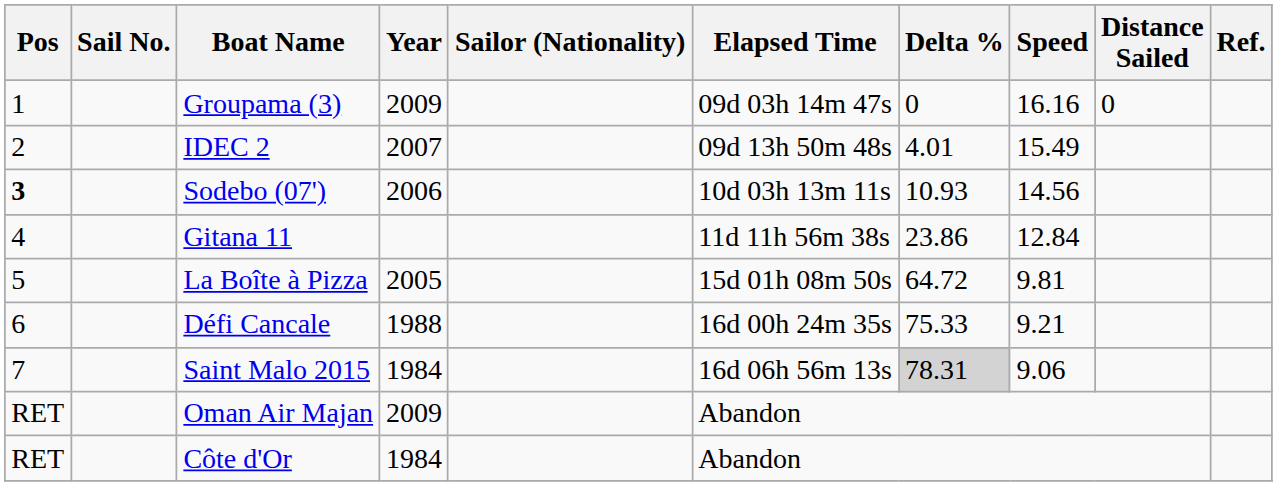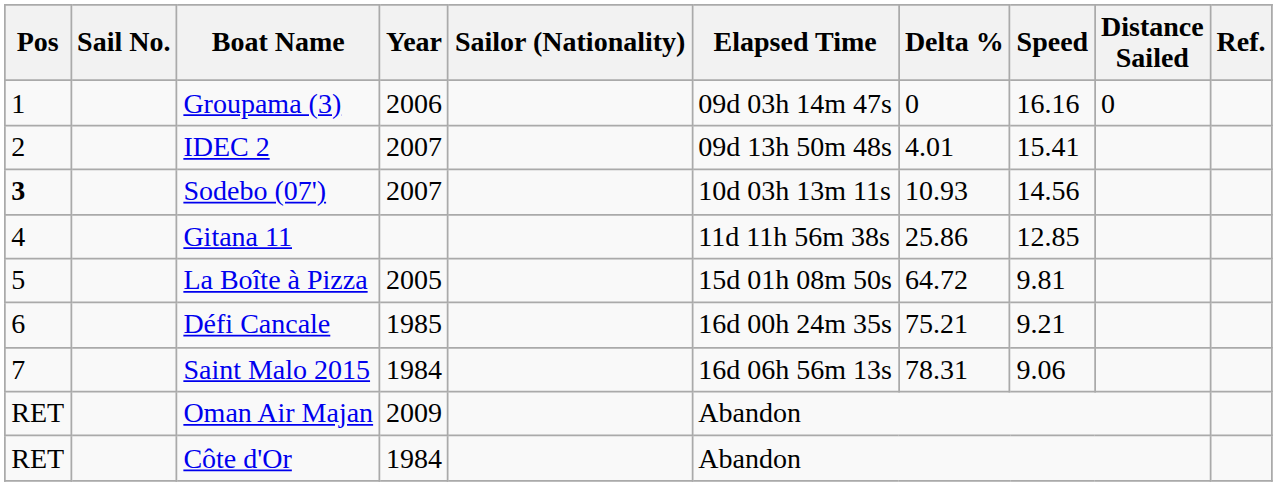Groupama (3) | Year: 2009 -> 2006
IDEC 2 | Speed: 15.49 -> 15.41
Sodebo (07') | Year: 2006 -> 2007
Gitana 11 | Delta %: 23.86 -> 25.86
Gitana 11 | Speed: 12.84 -> 12.85
Défi Cancale | Year: 1988 -> 1985
Défi Cancale | Delta %: 75.33 -> 75.21
Saint Malo 2015 | Delta %: lightgrey background -> no background
